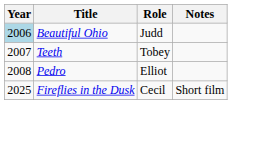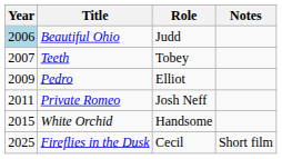Pedro | Year: 2008 -> 2009
+ row: 2011 | Private Romeo | Josh Neff
+ row: 2015 | White Orchid | Handsome
